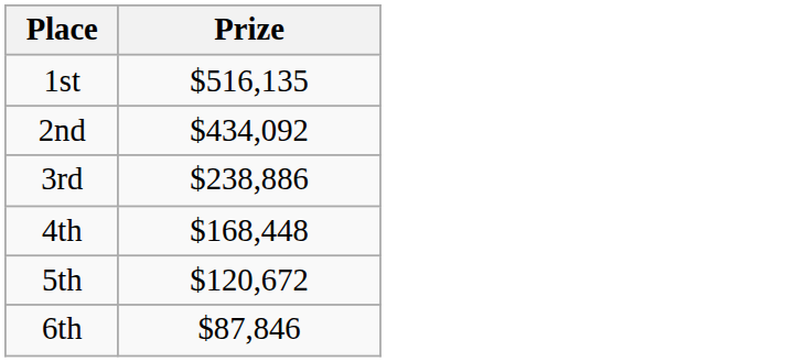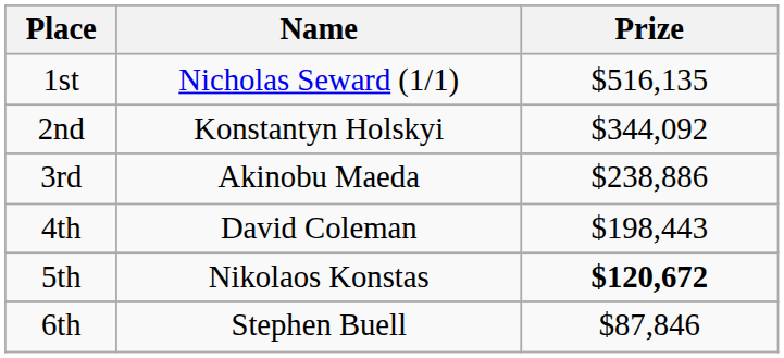+ column: Name | Nicholas Seward (1/1) | Konstantyn Holskyi | Akinobu Maeda | David Coleman | Nikolaos Konstas | Stephen Buell
2nd | Prize: $434,092 -> $344,092
4th | Prize: $168,448 -> $198,443
5th | Prize: normal -> bold
